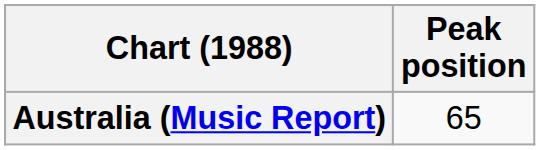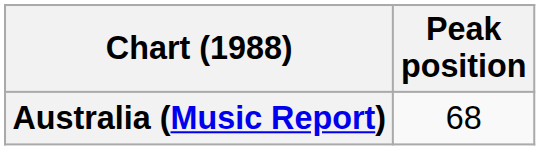Australia (Music Report) | Peak position: 65 -> 68
